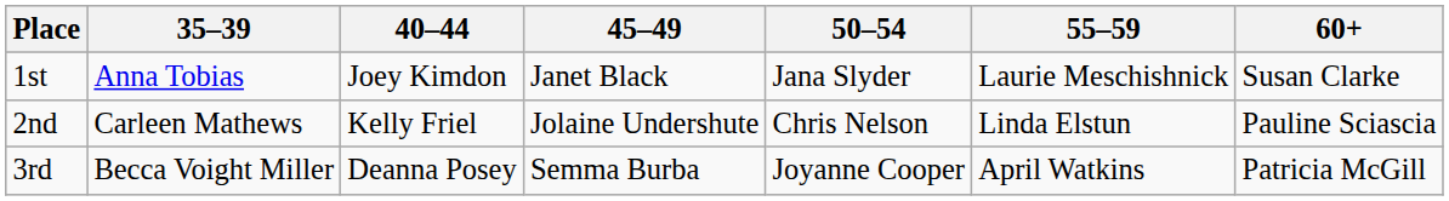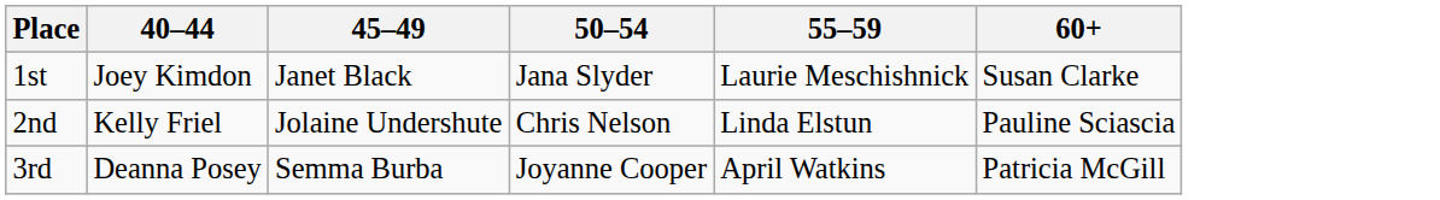- column: 35–39 | Anna Tobias | Carleen Mathews | Becca Voight Miller
